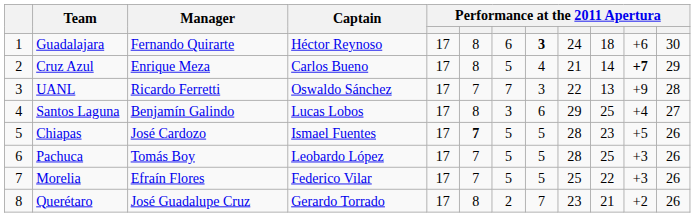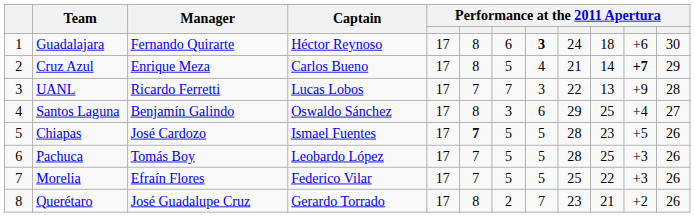UANL | Captain: Oswaldo Sánchez -> Lucas Lobos
Santos Laguna | Captain: Lucas Lobos -> Oswaldo Sánchez
